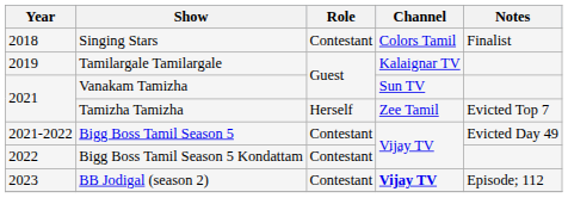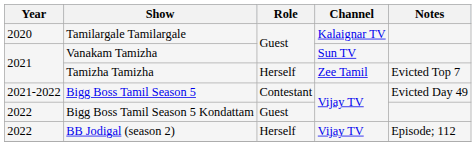- row: 2018 | Singing Stars | Contestant | Colors Tamil | Finalist
Tamilargale Tamilargale | Year: 2019 -> 2020
Bigg Boss Tamil Season 5 Kondattam | Role: Contestant -> Guest
BB Jodigal (season 2) | Year: 2023 -> 2022
BB Jodigal (season 2) | Role: Contestant -> Herself
BB Jodigal (season 2) | Channel: bold -> normal
